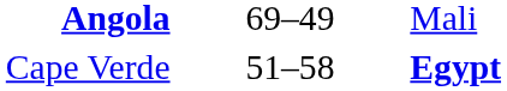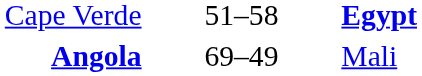rows swapped: Cape Verde <-> Angola
